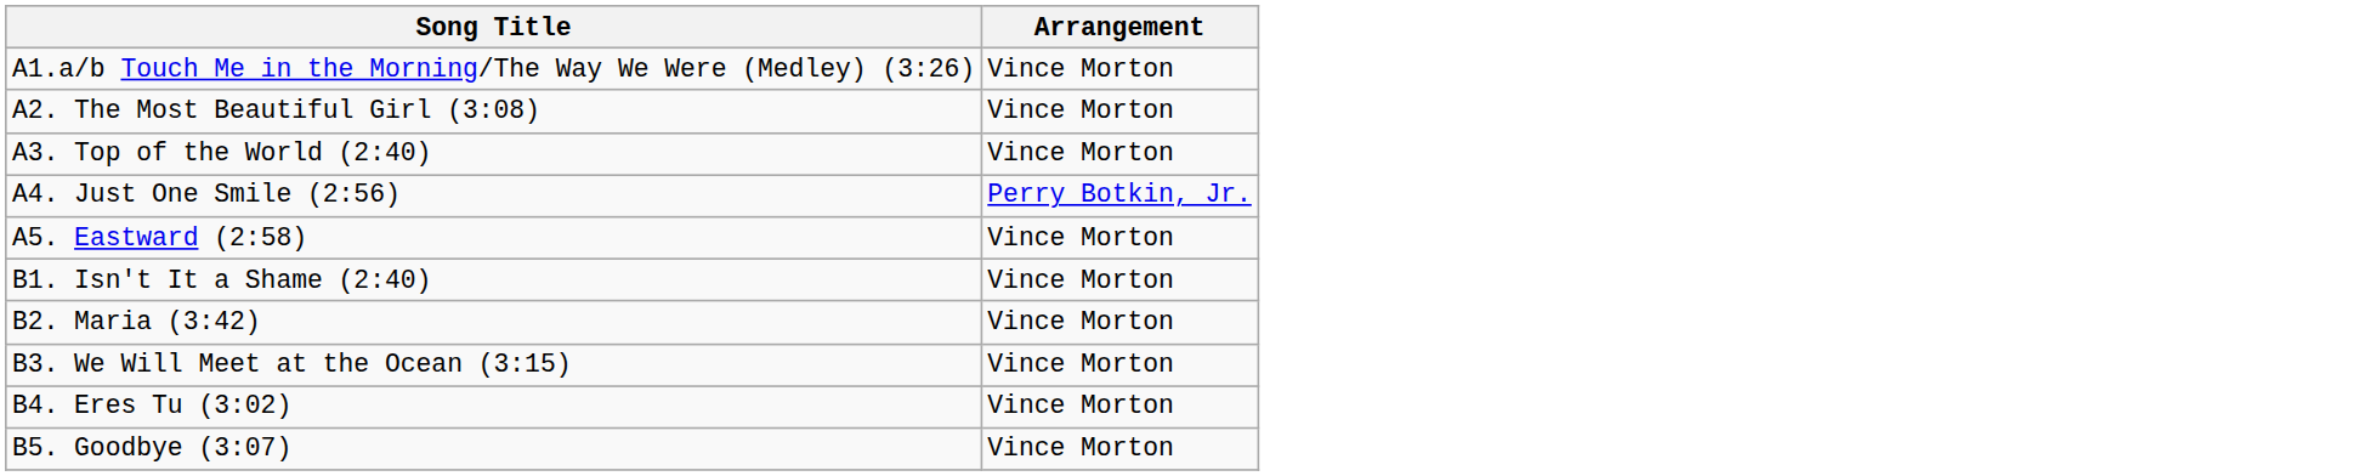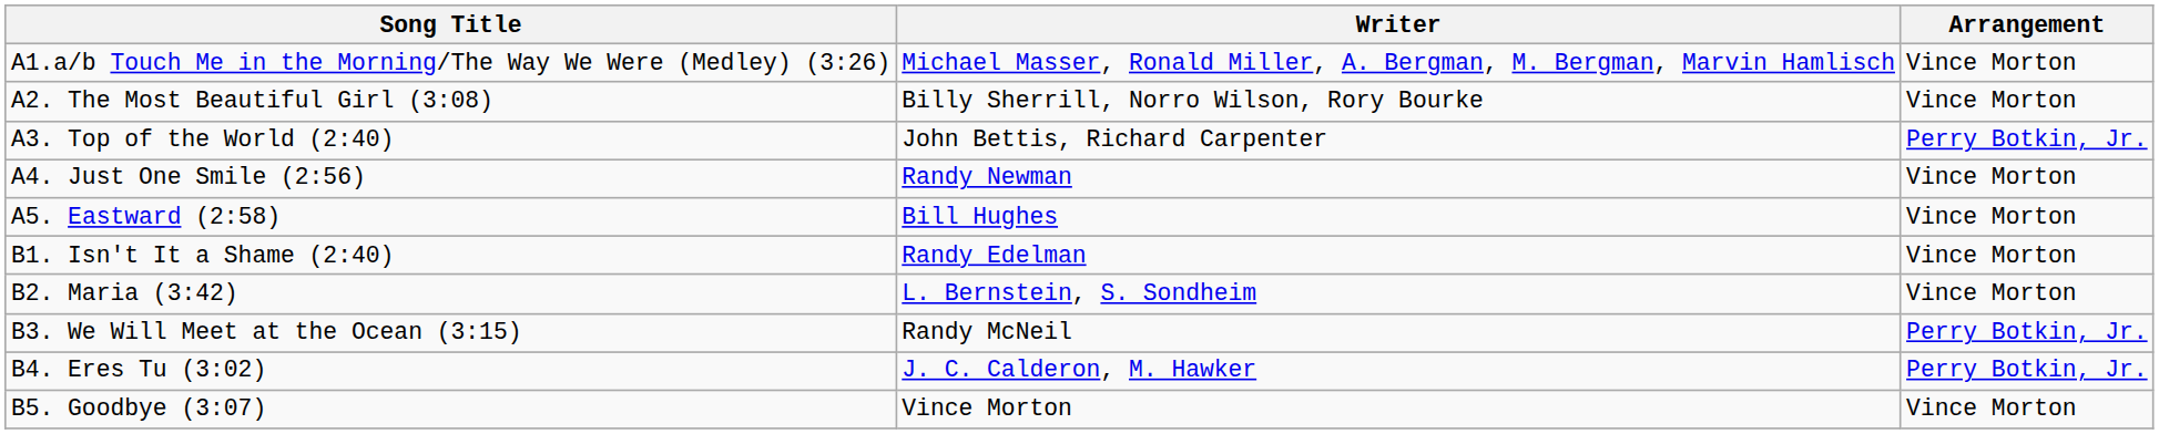+ column: Writer | Michael Masser, Ronald Miller, A. Bergman, M. Bergman, Marvin Hamlisch | Billy Sherrill, Norro Wilson, Rory Bourke | John Bettis, Richard Carpenter | Randy Newman | Bill Hughes | Randy Edelman | L. Bernstein, S. Sondheim | Randy McNeil | J. C. Calderon, M. Hawker | Vince Morton
A3. Top of the World (2:40) | Arrangement: Vince Morton -> Perry Botkin, Jr.
A4. Just One Smile (2:56) | Arrangement: Perry Botkin, Jr. -> Vince Morton
B3. We Will Meet at the Ocean (3:15) | Arrangement: Vince Morton -> Perry Botkin, Jr.
B4. Eres Tu (3:02) | Arrangement: Vince Morton -> Perry Botkin, Jr.
